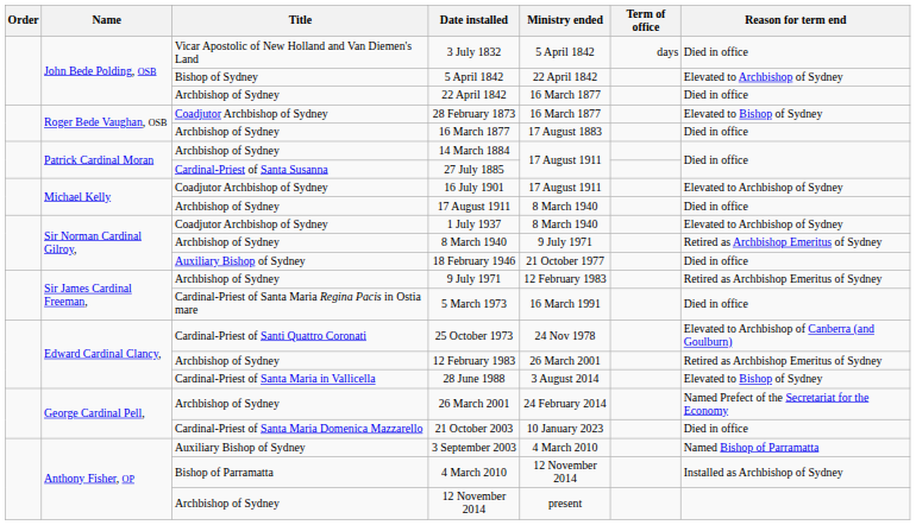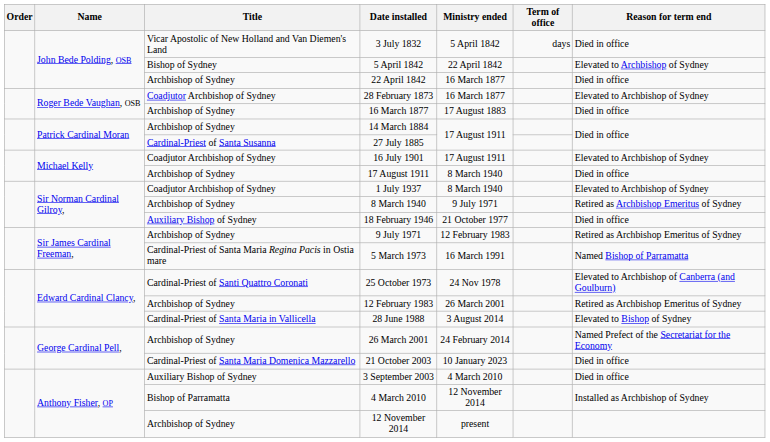28 February 1873 | Reason for term end: Elevated to Bishop of Sydney -> Elevated to Archbishop of Sydney
5 March 1973 | Reason for term end: Died in office -> Named Bishop of Parramatta
3 September 2003 | Reason for term end: Named Bishop of Parramatta -> Died in office
